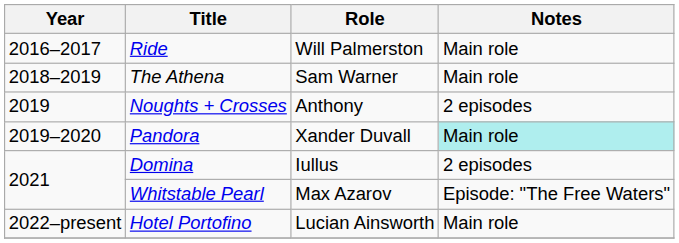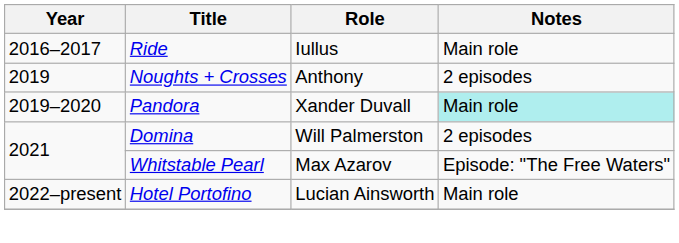Ride | Role: Will Palmerston -> Iullus
- row: 2018–2019 | The Athena | Sam Warner | Main role
Domina | Role: Iullus -> Will Palmerston
